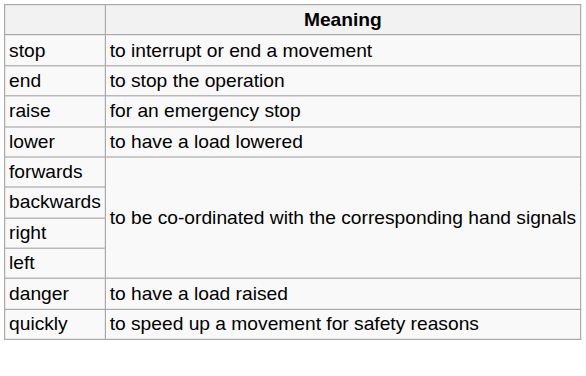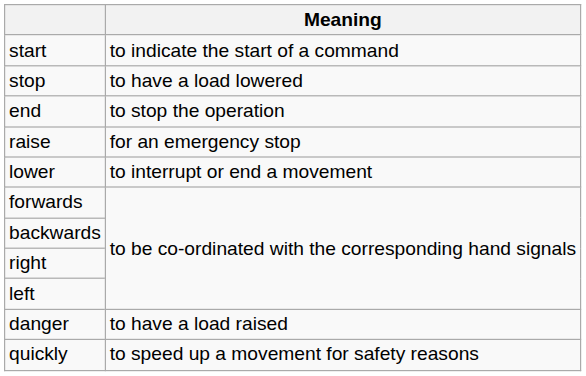+ row: start | to indicate the start of a command
stop | Meaning: to interrupt or end a movement -> to have a load lowered
lower | Meaning: to have a load lowered -> to interrupt or end a movement
